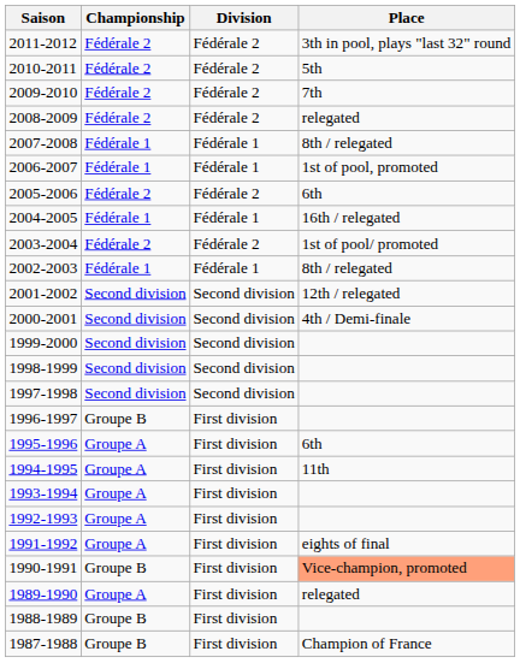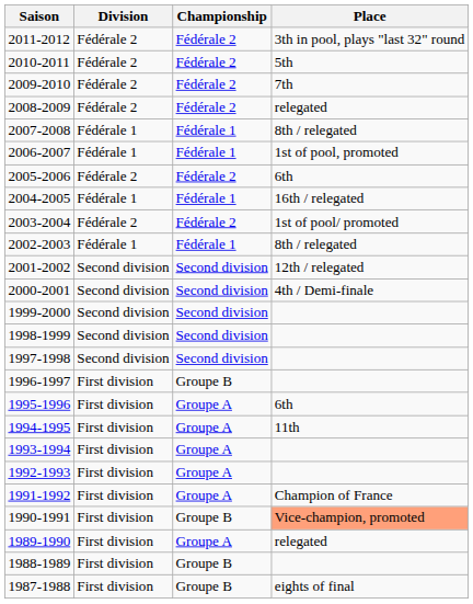columns swapped: Championship <-> Division
1991-1992 | Place: eights of final -> Champion of France
1987-1988 | Place: Champion of France -> eights of final
